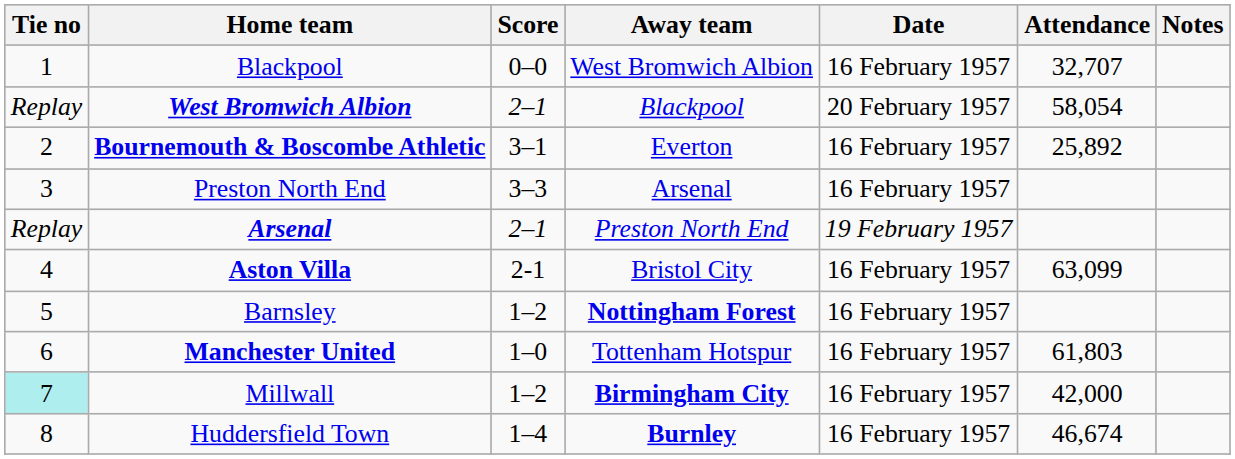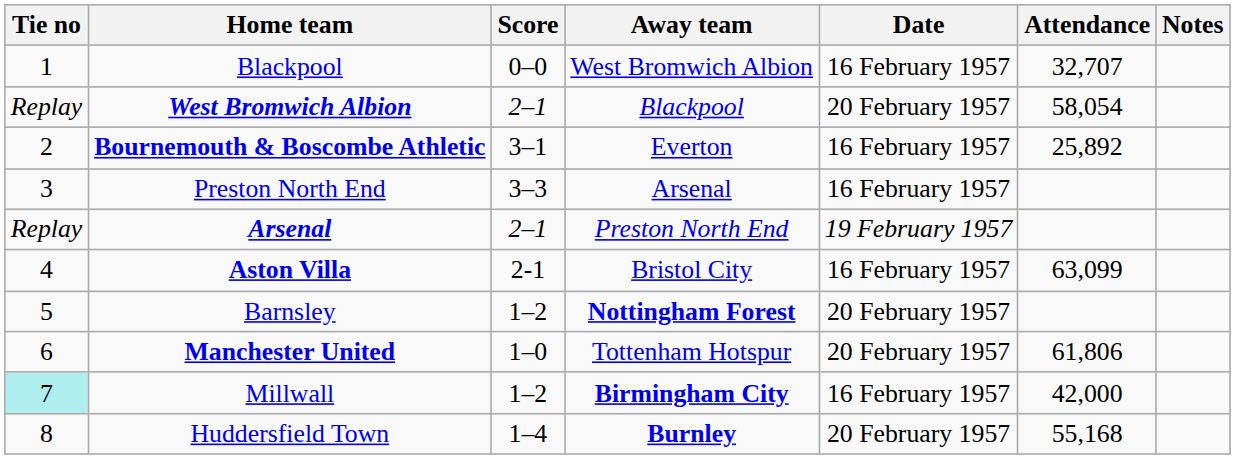Barnsley | Date: 16 February 1957 -> 20 February 1957
Manchester United | Date: 16 February 1957 -> 20 February 1957
Manchester United | Attendance: 61,803 -> 61,806
Huddersfield Town | Date: 16 February 1957 -> 20 February 1957
Huddersfield Town | Attendance: 46,674 -> 55,168
